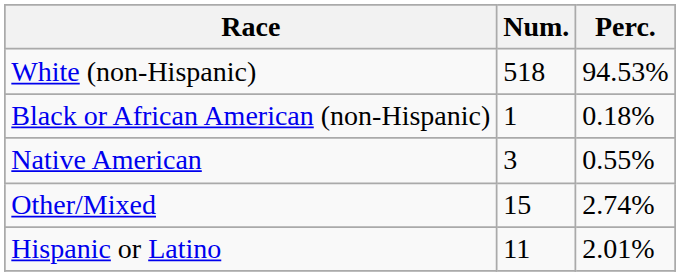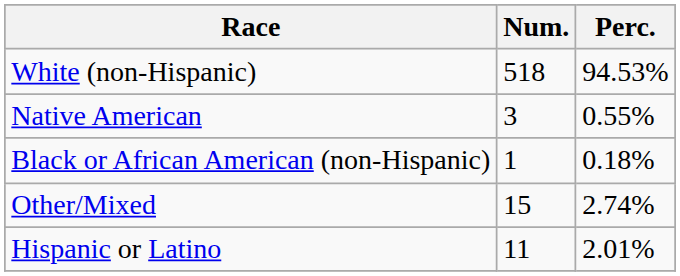rows swapped: Black or African American (non-Hispanic) <-> Native American
